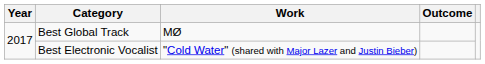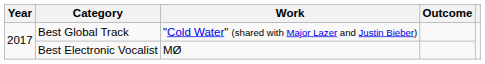Best Global Track | Work: MØ -> "Cold Water" (shared with Major Lazer and Justin Bieber)
Best Electronic Vocalist | Work: "Cold Water" (shared with Major Lazer and Justin Bieber) -> MØ
